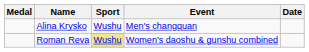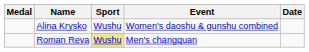Alina Krysko | Event: Men's changquan -> Women's daoshu & gunshu combined
Roman Reva | Event: Women's daoshu & gunshu combined -> Men's changquan
